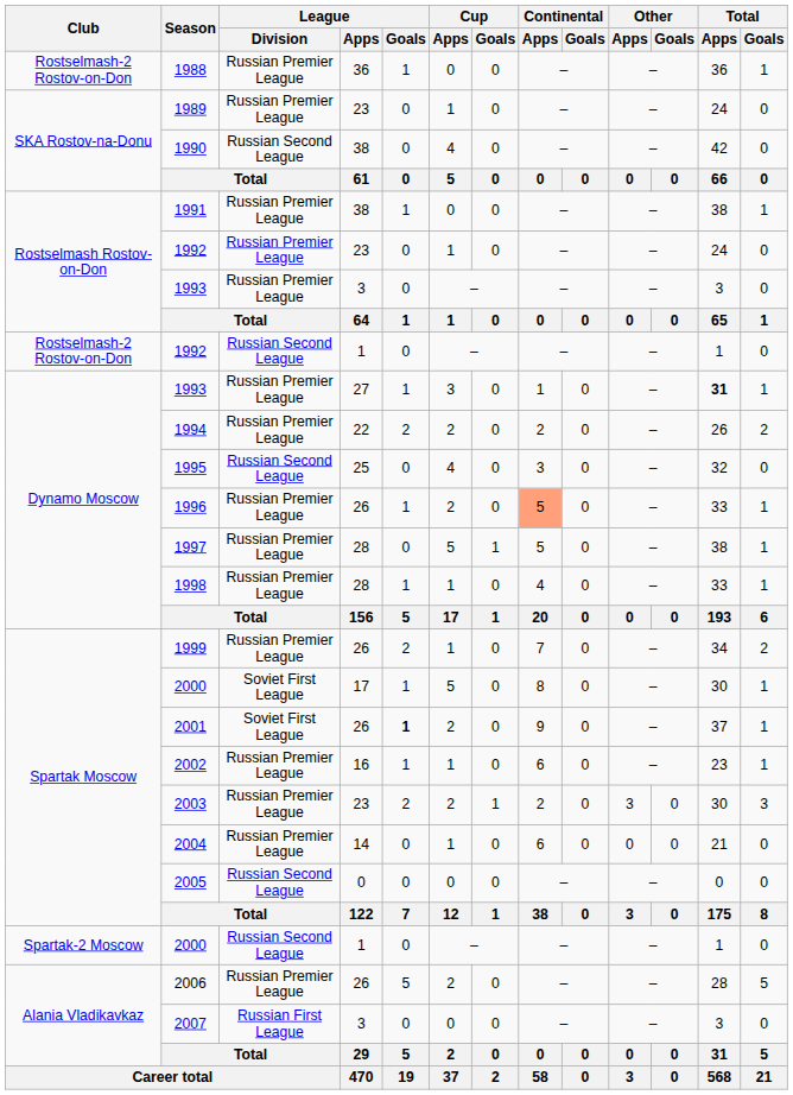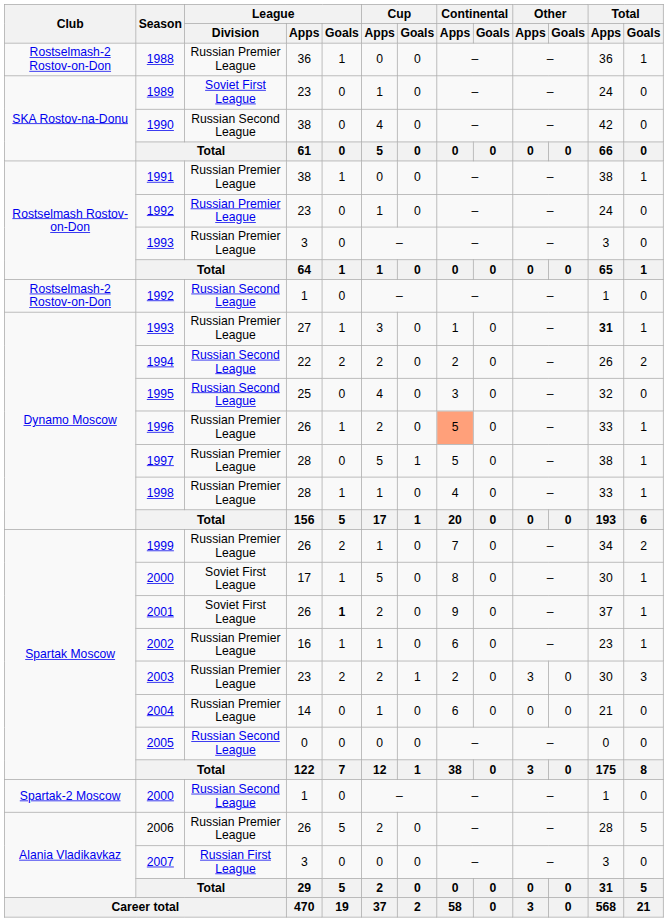1989 | League / Division: Russian Premier League -> Soviet First League
1994 | League / Division: Russian Premier League -> Russian Second League
